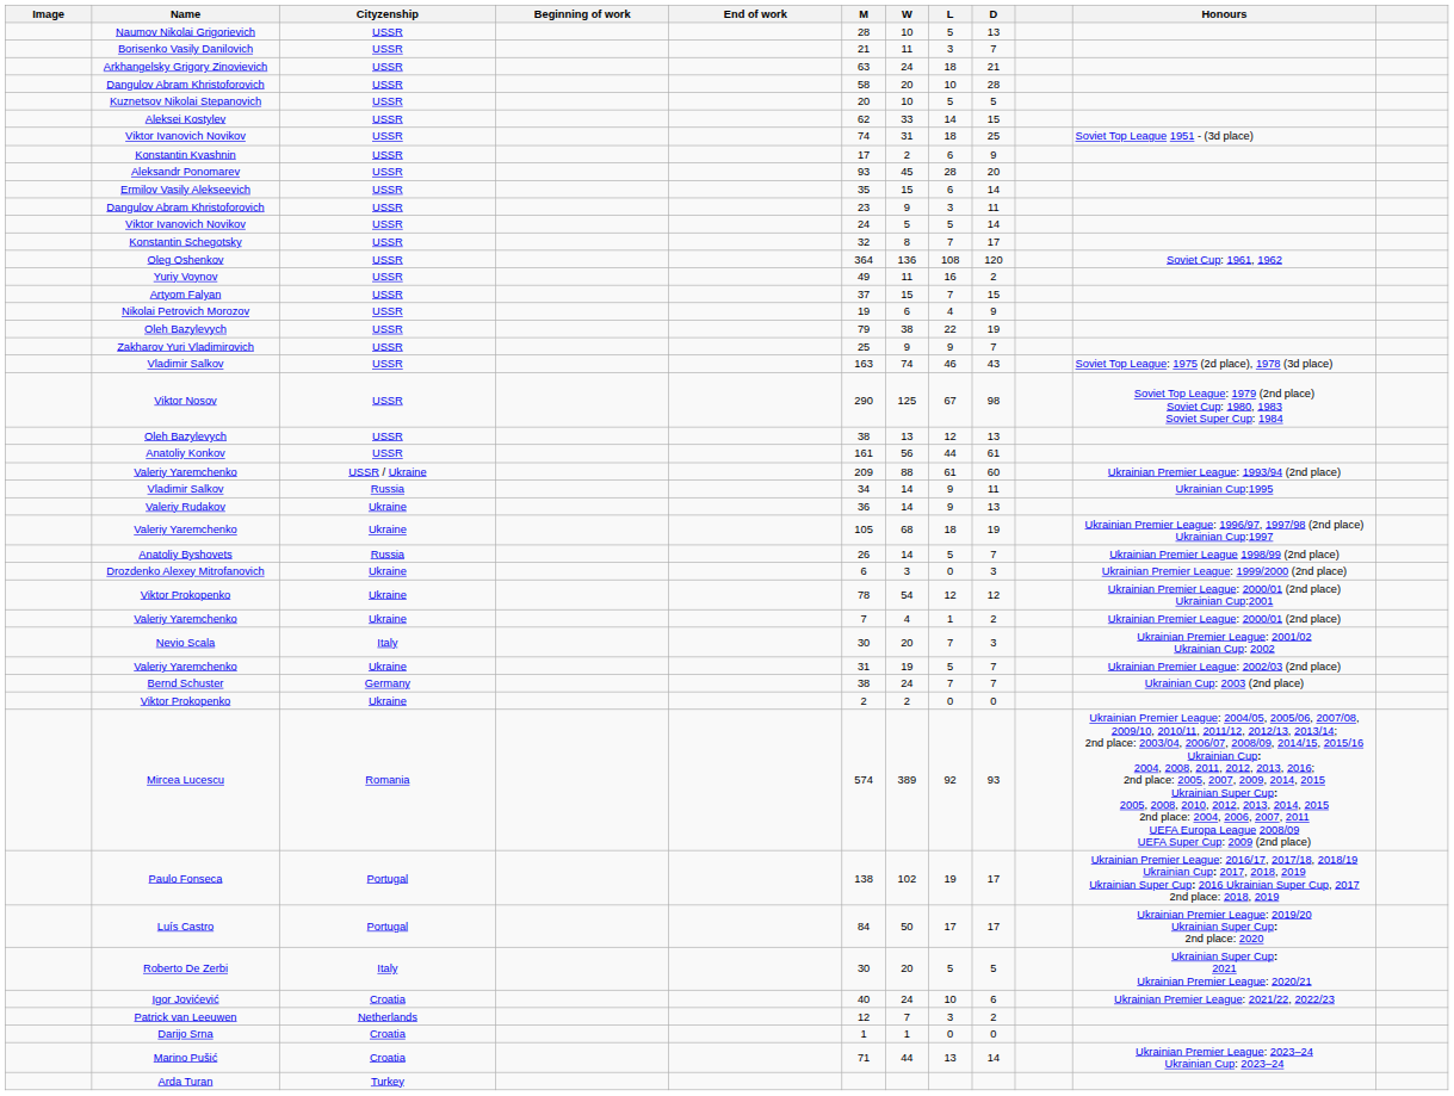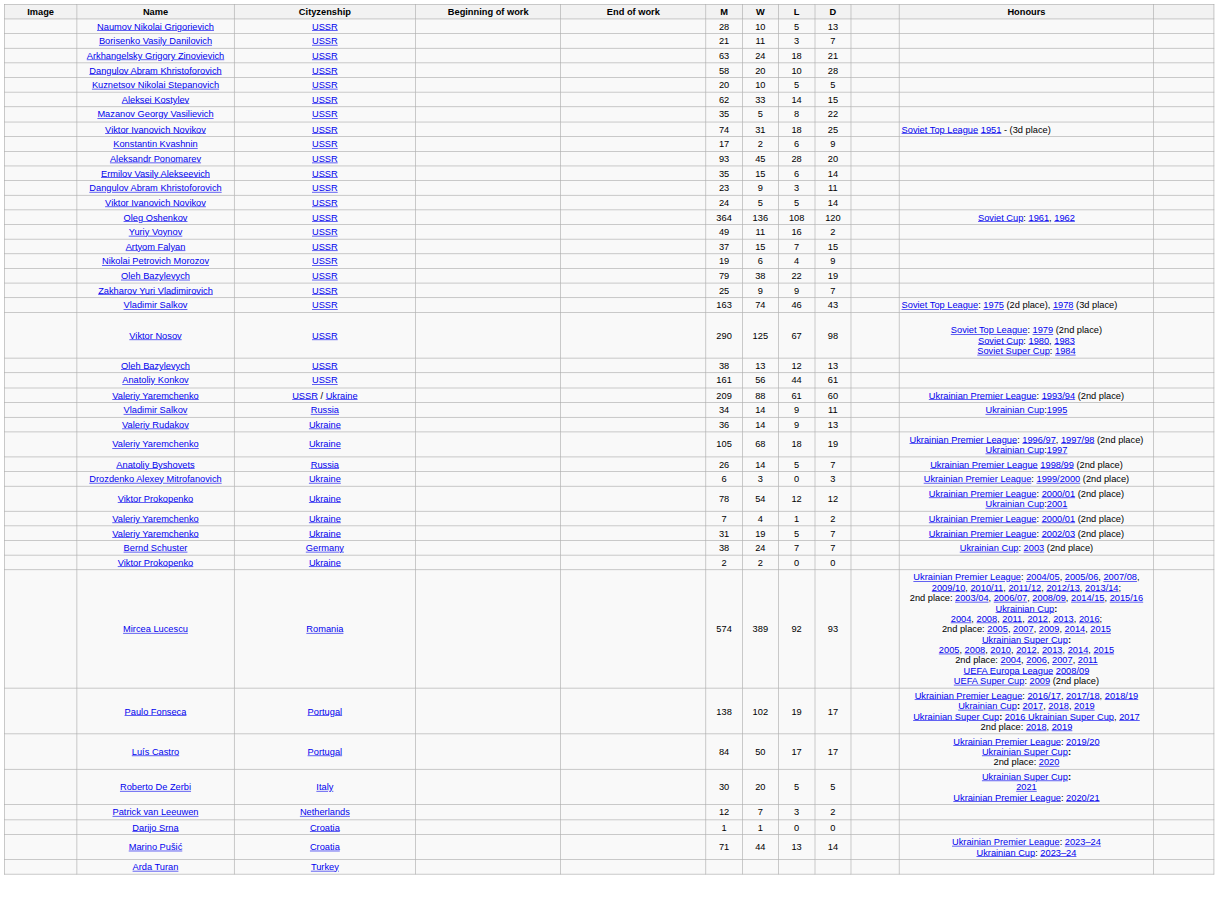+ row: Mazanov Georgy Vasilievich | USSR | 35 | 5 | 8 | 22
- row: Konstantin Schegotsky | USSR | 32 | 8 | 7 | 17
- row: Nevio Scala | Italy | 30 | 20 | 7 | 3 | Ukrainian Premier League: 2001/02 Ukrainian Cup: 2002
- row: Igor Jovićević | Croatia | 40 | 24 | 10 | 6 | Ukrainian Premier League: 2021/22, 2022/23
